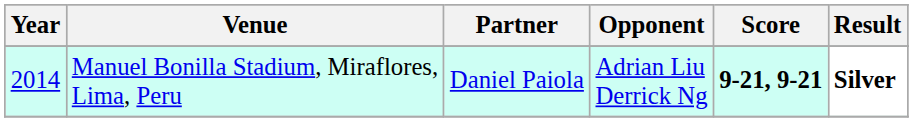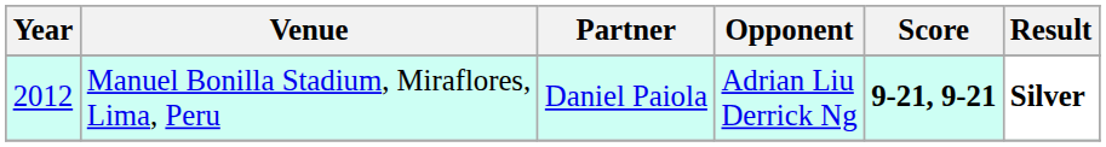Manuel Bonilla Stadium, Miraflores, Lima, Peru | Year: 2014 -> 2012
